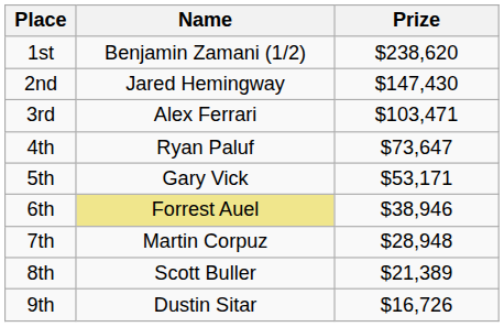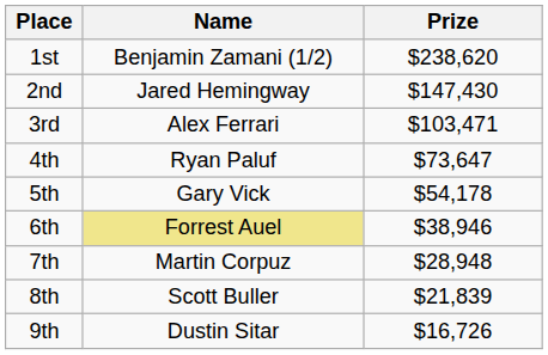5th | Prize: $53,171 -> $54,178
8th | Prize: $21,389 -> $21,839
